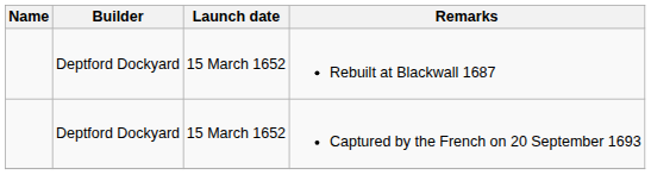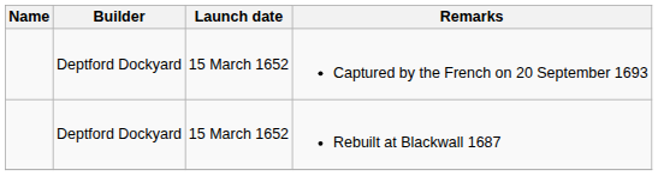rows swapped: Rebuilt at Blackwall 1687 <-> Captured by the French on 20 September 1693
